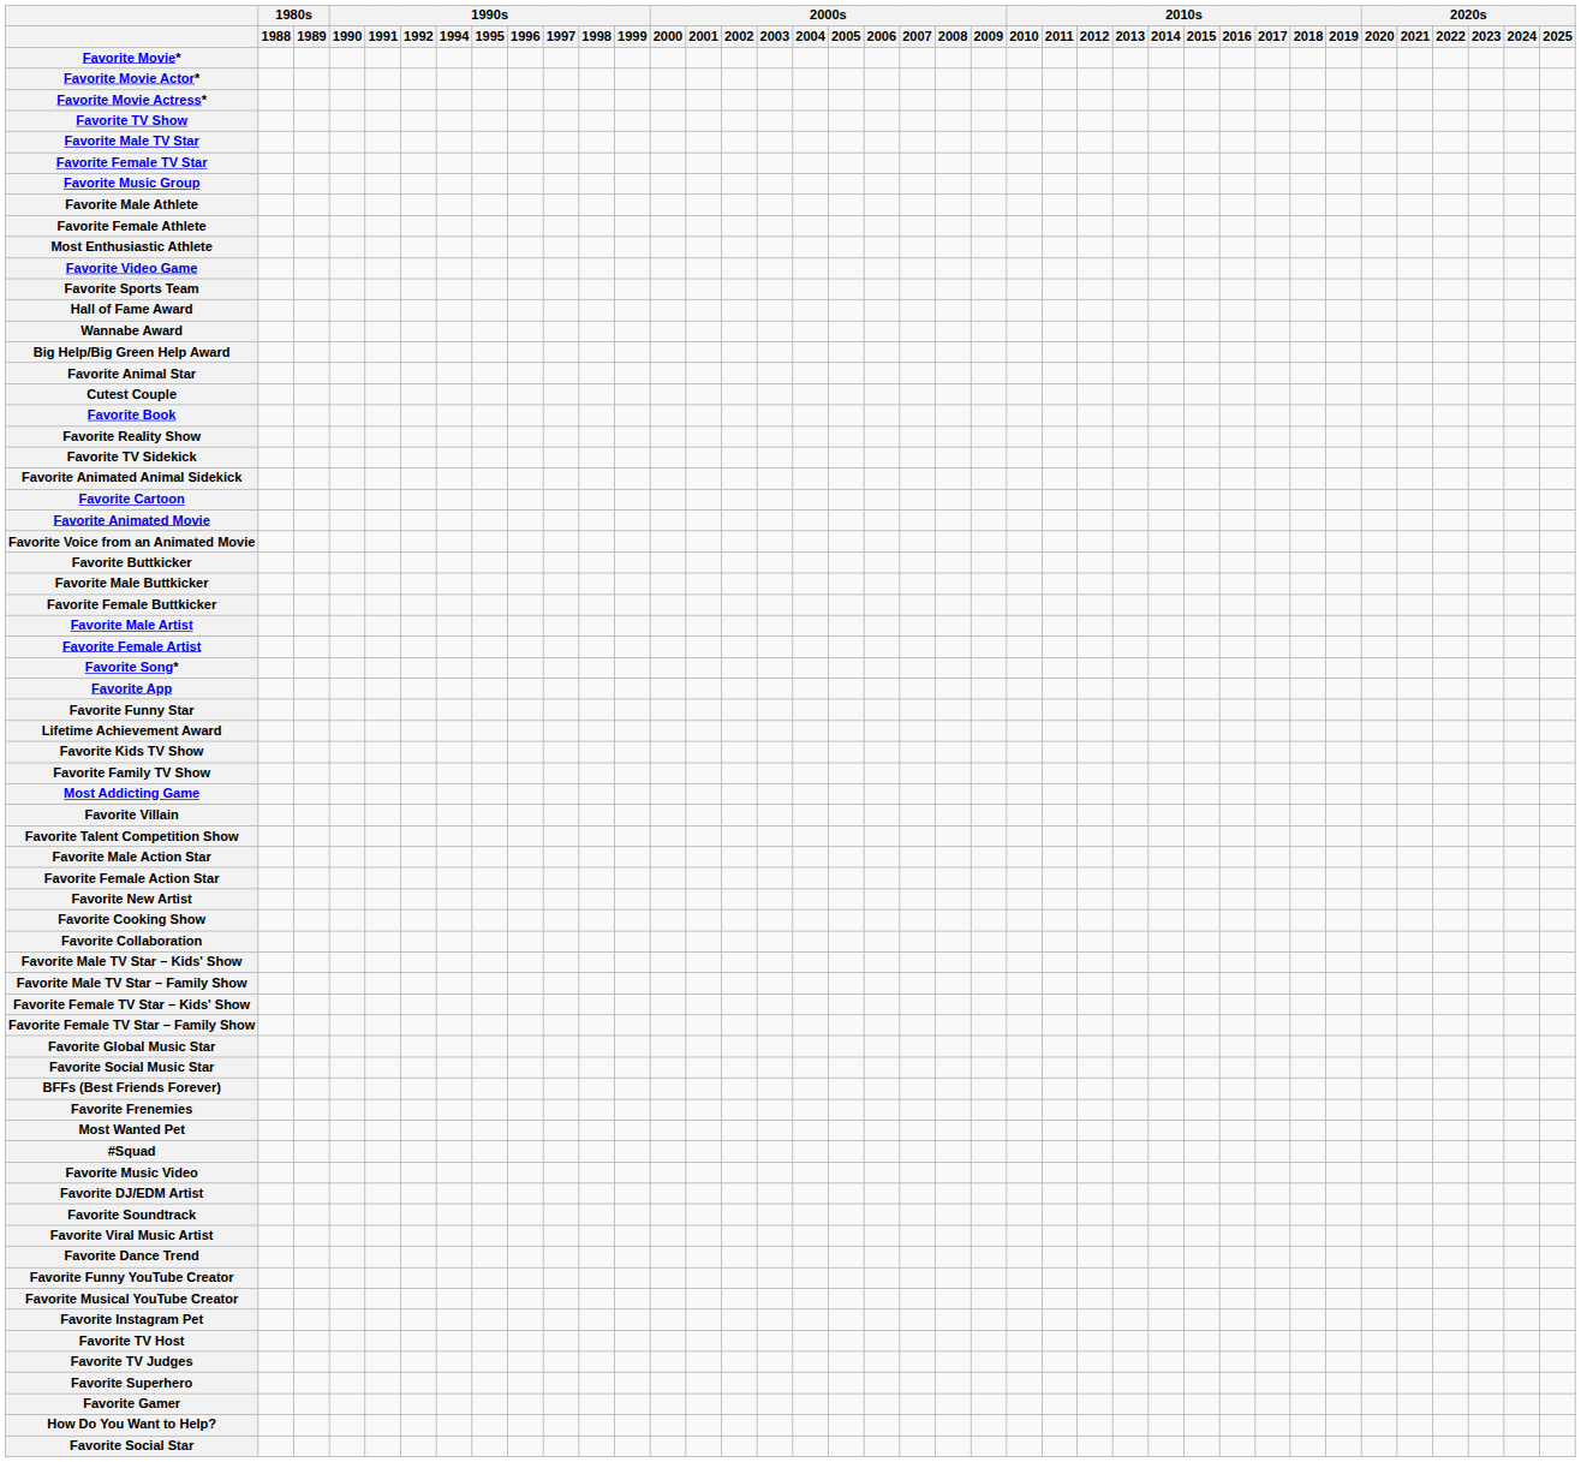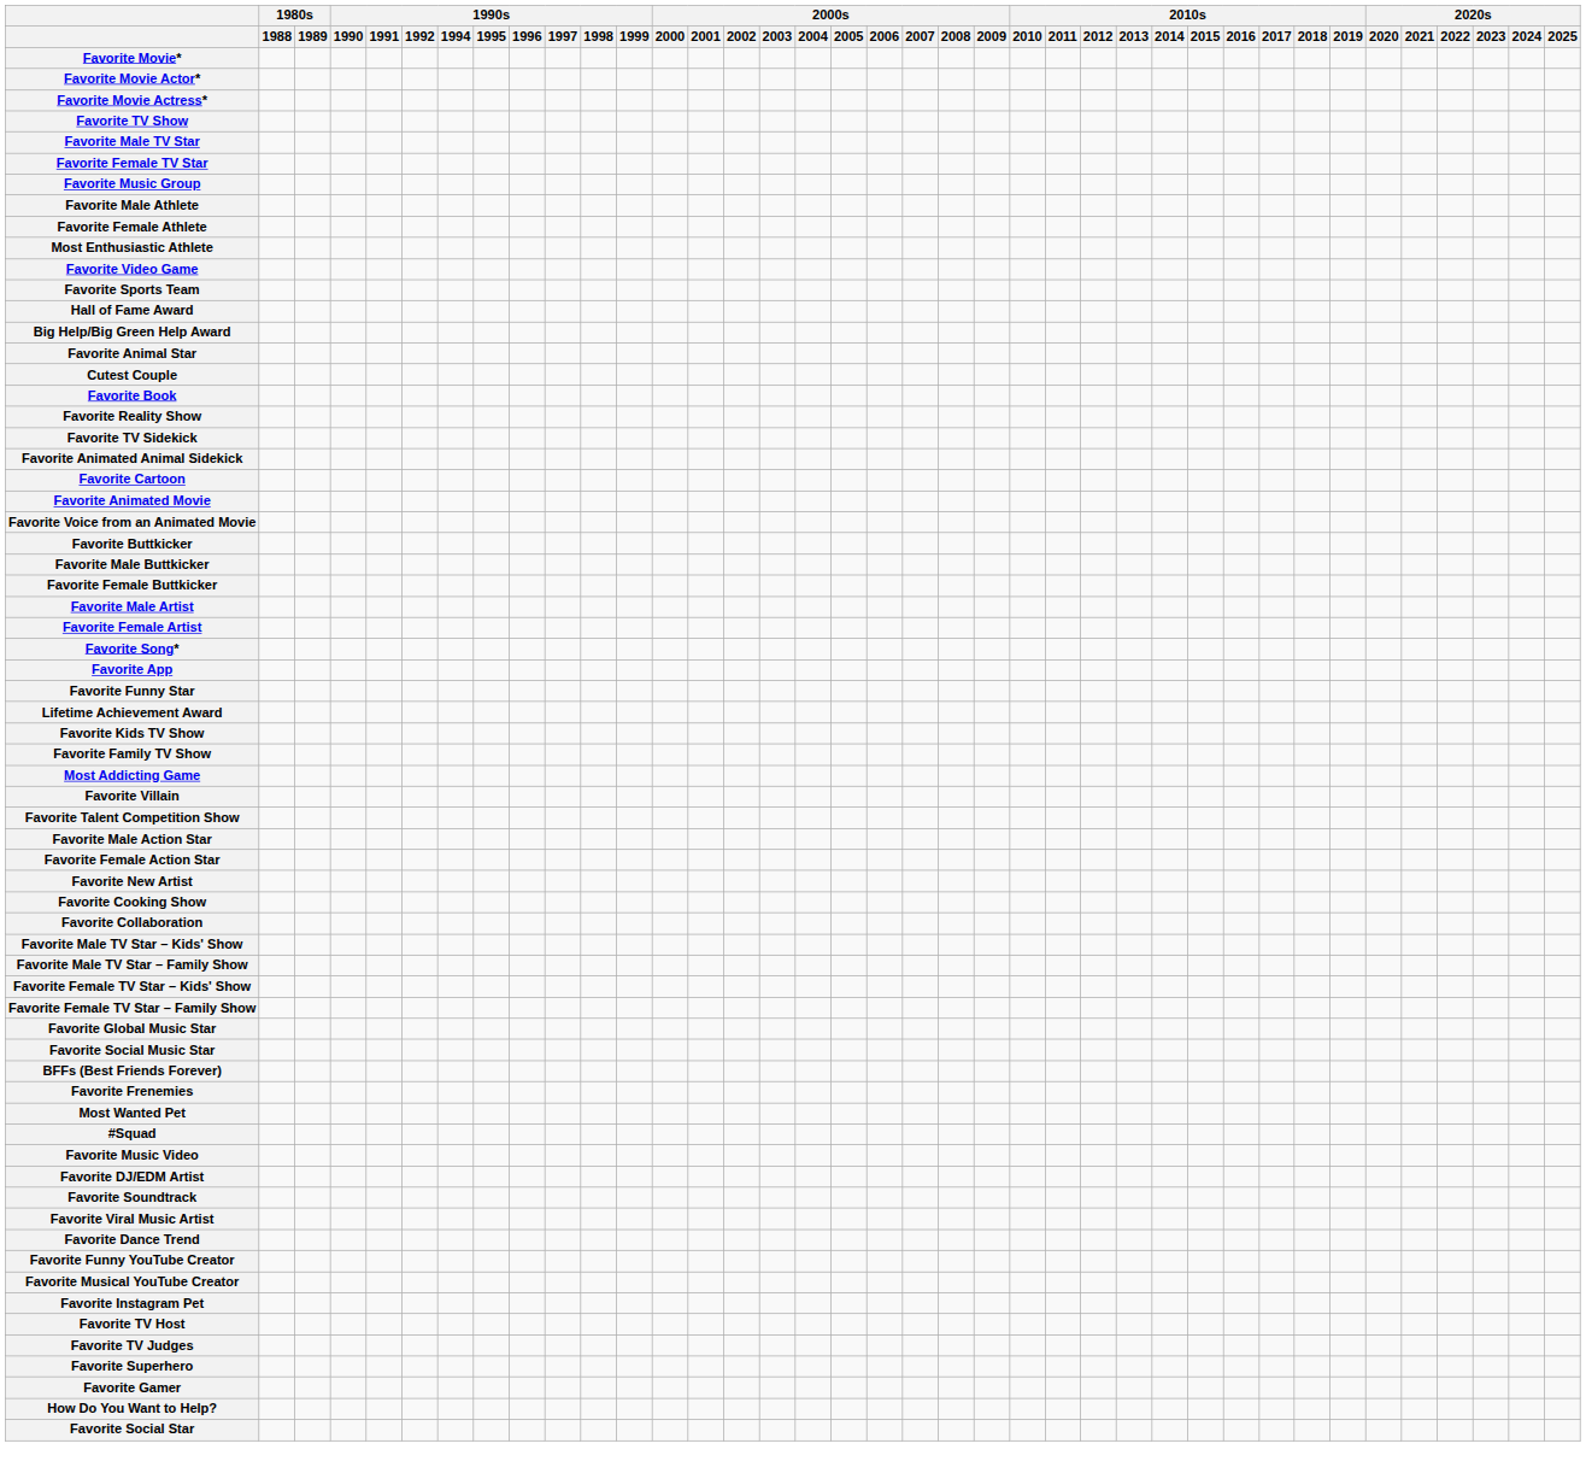- row: Wannabe Award
